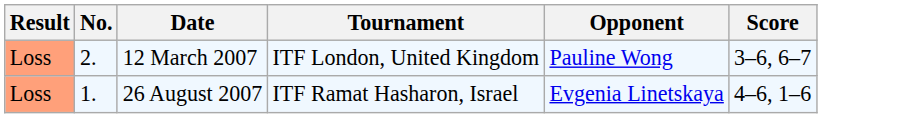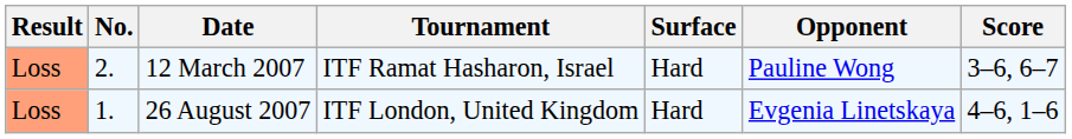+ column: Surface | Hard | Hard
12 March 2007 | Tournament: ITF London, United Kingdom -> ITF Ramat Hasharon, Israel
26 August 2007 | Tournament: ITF Ramat Hasharon, Israel -> ITF London, United Kingdom
